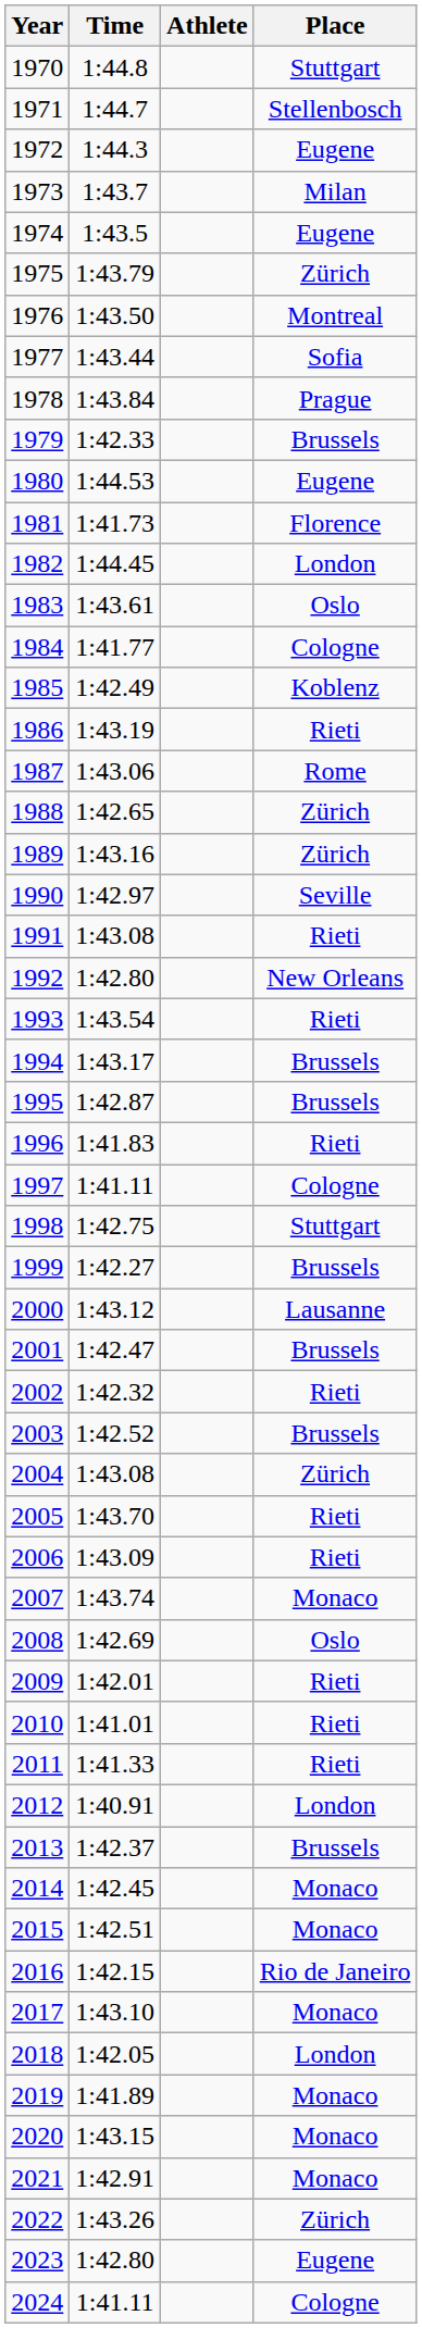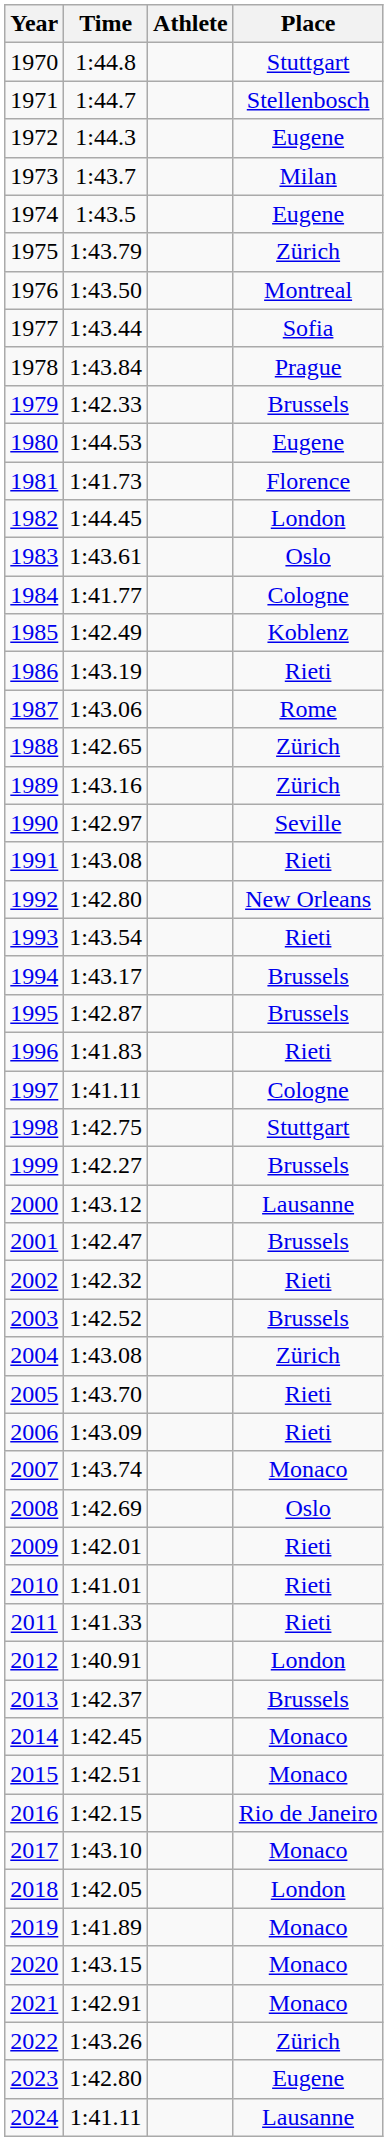2024 | Place: Cologne -> Lausanne
